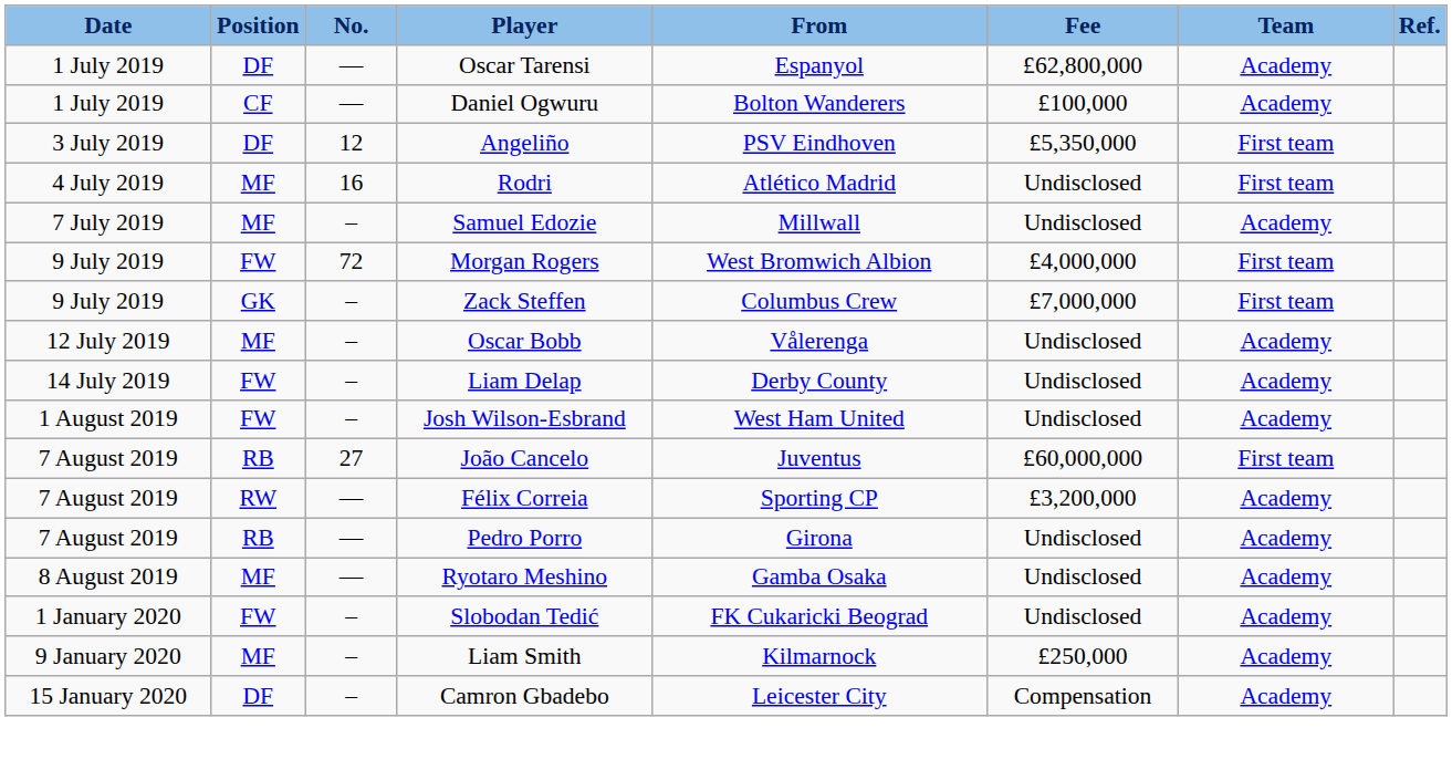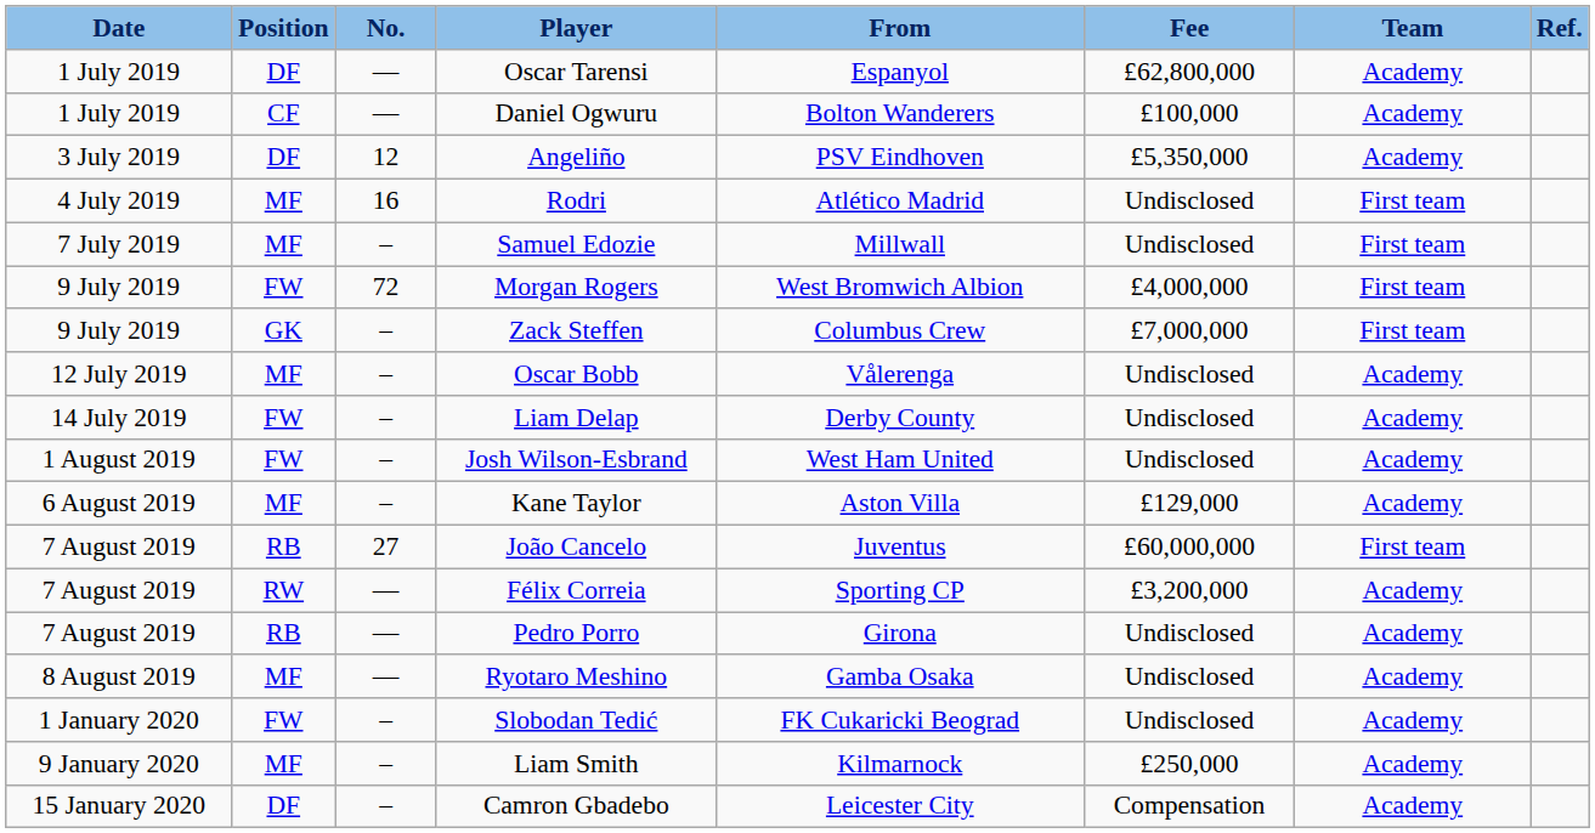Angeliño | Team: First team -> Academy
Samuel Edozie | Team: Academy -> First team
+ row: 6 August 2019 | MF | – | Kane Taylor | Aston Villa | £129,000 | Academy
